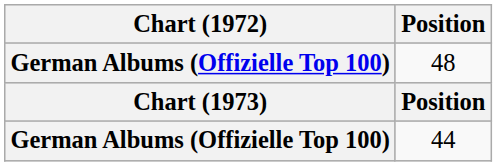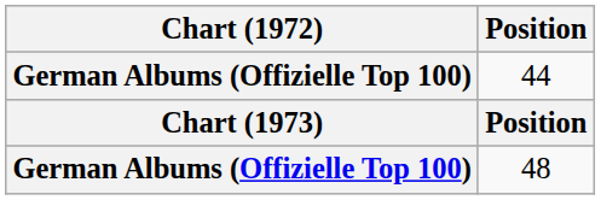rows swapped: 48 <-> 44
